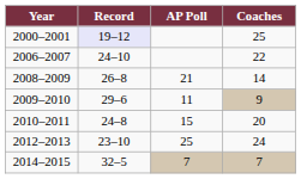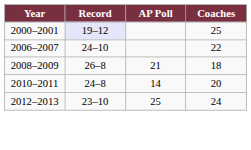2008–2009 | Coaches: 14 -> 18
- row: 2009–2010 | 29–6 | 11 | 9
2010–2011 | AP Poll: 15 -> 14
- row: 2014–2015 | 32–5 | 7 | 7
